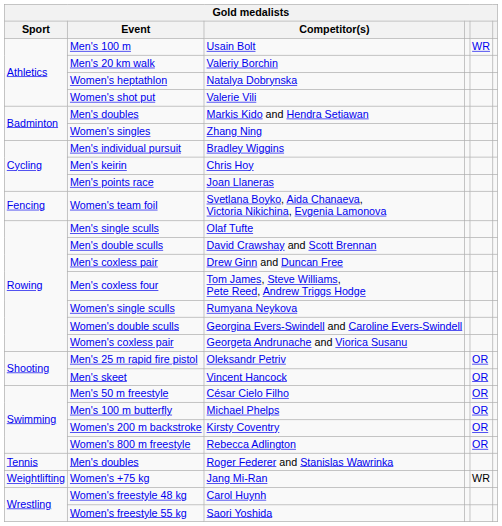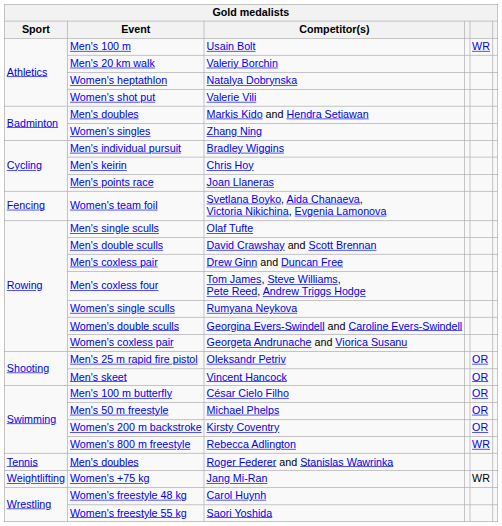César Cielo Filho | Event: Men's 50 m freestyle -> Men's 100 m butterfly
Michael Phelps | Event: Men's 100 m butterfly -> Men's 50 m freestyle
Rebecca Adlington | column 5: OR -> WR
